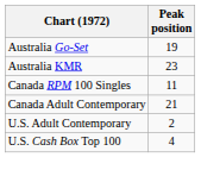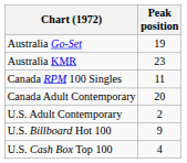Canada Adult Contemporary | Peak position: 21 -> 20
+ row: U.S. Billboard Hot 100 | 9
